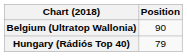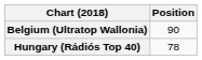Hungary (Rádiós Top 40) | Position: 79 -> 78
